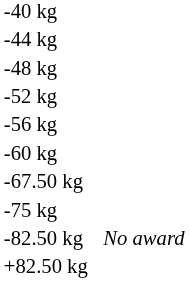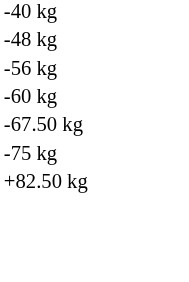- row: -44 kg
- row: -52 kg
- row: -82.50 kg | No award
